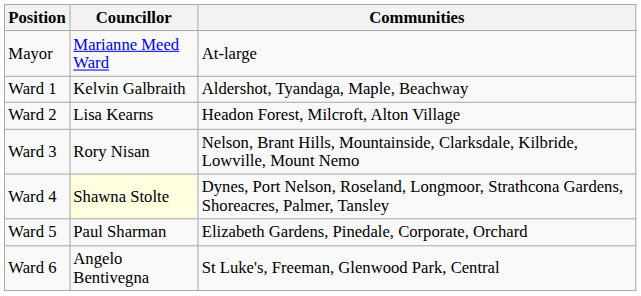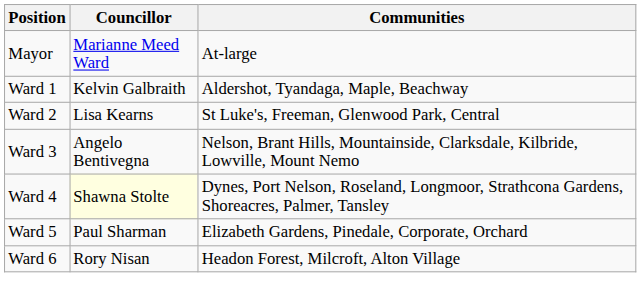Ward 2 | Communities: Headon Forest, Milcroft, Alton Village -> St Luke's, Freeman, Glenwood Park, Central
Ward 3 | Councillor: Rory Nisan -> Angelo Bentivegna
Ward 6 | Councillor: Angelo Bentivegna -> Rory Nisan
Ward 6 | Communities: St Luke's, Freeman, Glenwood Park, Central -> Headon Forest, Milcroft, Alton Village
